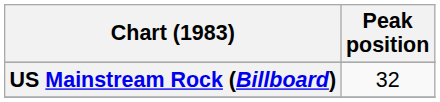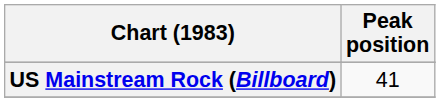US Mainstream Rock (Billboard) | Peak position: 32 -> 41
